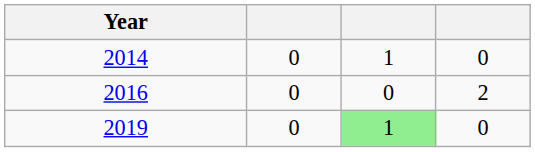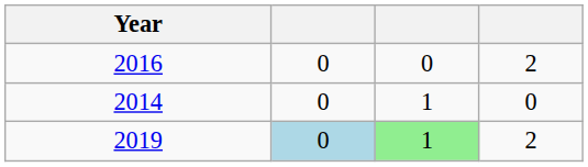rows swapped: 2014 <-> 2016
2019 | column 2: no background -> lightblue background
2019 | column 4: 0 -> 2
